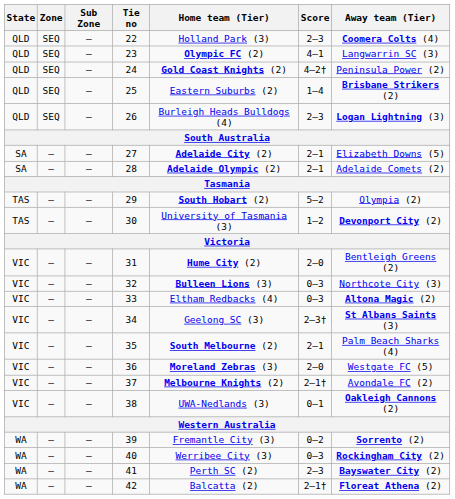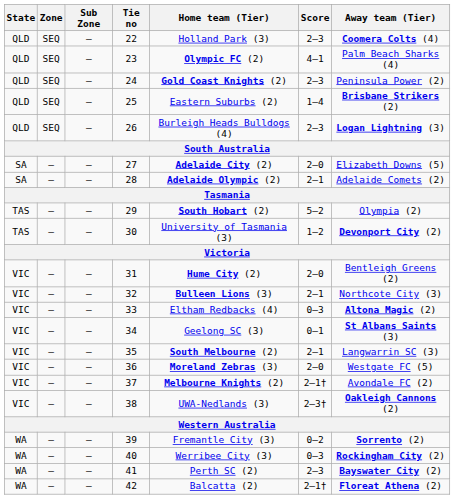23 | Away team (Tier): Langwarrin SC (3) -> Palm Beach Sharks (4)
24 | Score: 4–2† -> 2–3
27 | Score: 2–1 -> 2–0
32 | Score: 0–3 -> 2–1
34 | Score: 2–3† -> 0–1
35 | Away team (Tier): Palm Beach Sharks (4) -> Langwarrin SC (3)
38 | Score: 0–1 -> 2–3†
